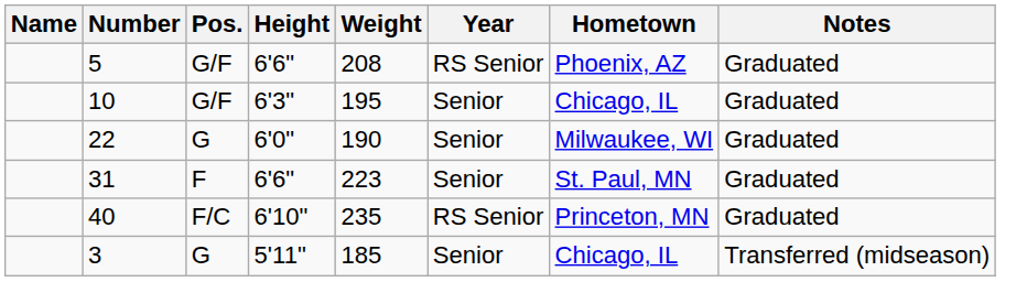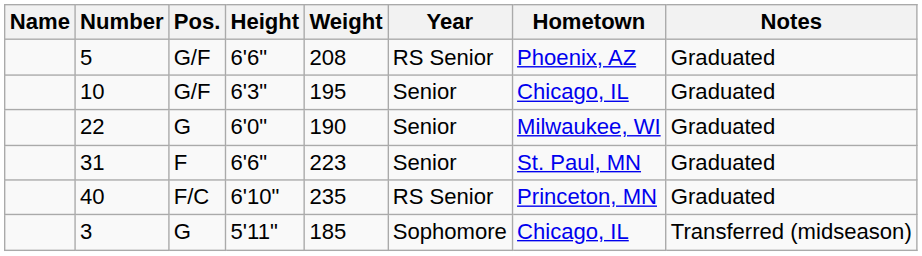3 | Year: Senior -> Sophomore
